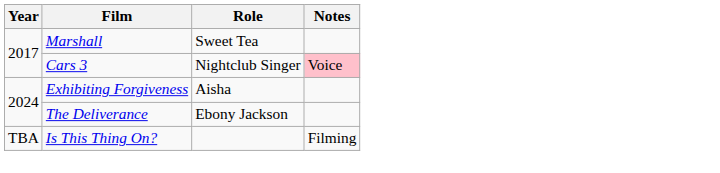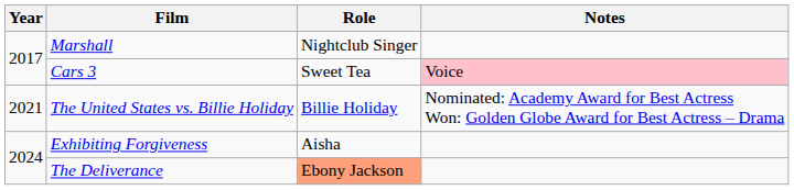Marshall | Role: Sweet Tea -> Nightclub Singer
Cars 3 | Role: Nightclub Singer -> Sweet Tea
+ row: 2021 | The United States vs. Billie Holiday | Billie Holiday | Nominated: Academy Award for Best Actress Won: Golden Globe Award for Best Actress – Drama
The Deliverance | Role: no background -> lightsalmon background
- row: TBA | Is This Thing On? | Filming
